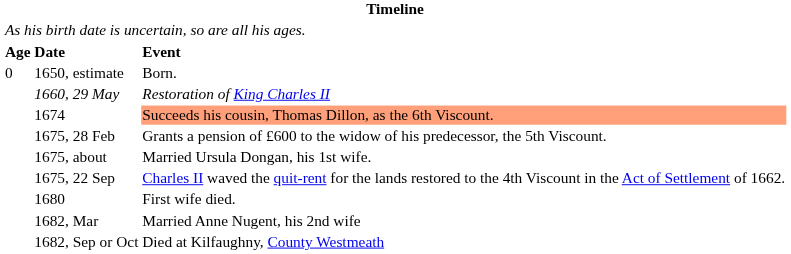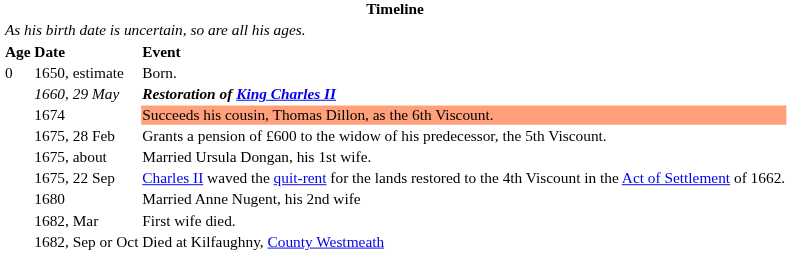1660, 29 May | column 3: normal -> bold
1680 | column 3: First wife died. -> Married Anne Nugent, his 2nd wife
1682, Mar | column 3: Married Anne Nugent, his 2nd wife -> First wife died.
